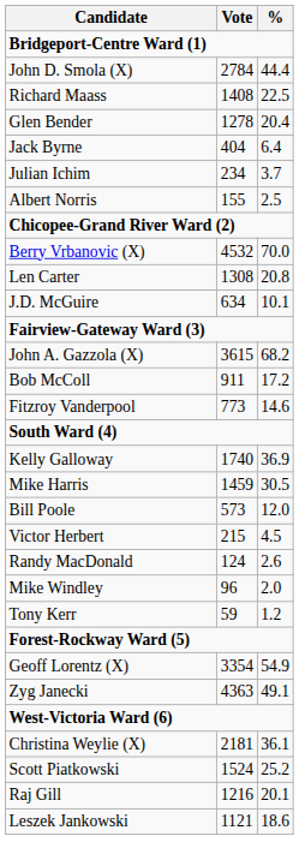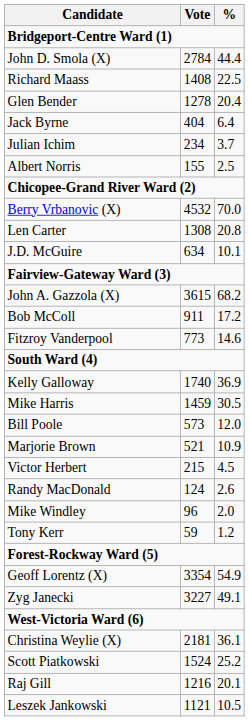+ row: Marjorie Brown | 521 | 10.9
Zyg Janecki | Vote: 4363 -> 3227
Leszek Jankowski | %: 18.6 -> 10.5
